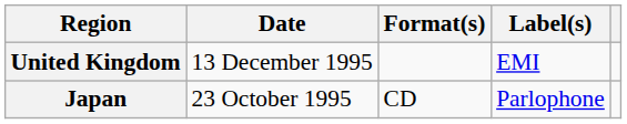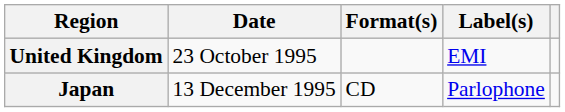United Kingdom | Date: 13 December 1995 -> 23 October 1995
Japan | Date: 23 October 1995 -> 13 December 1995
